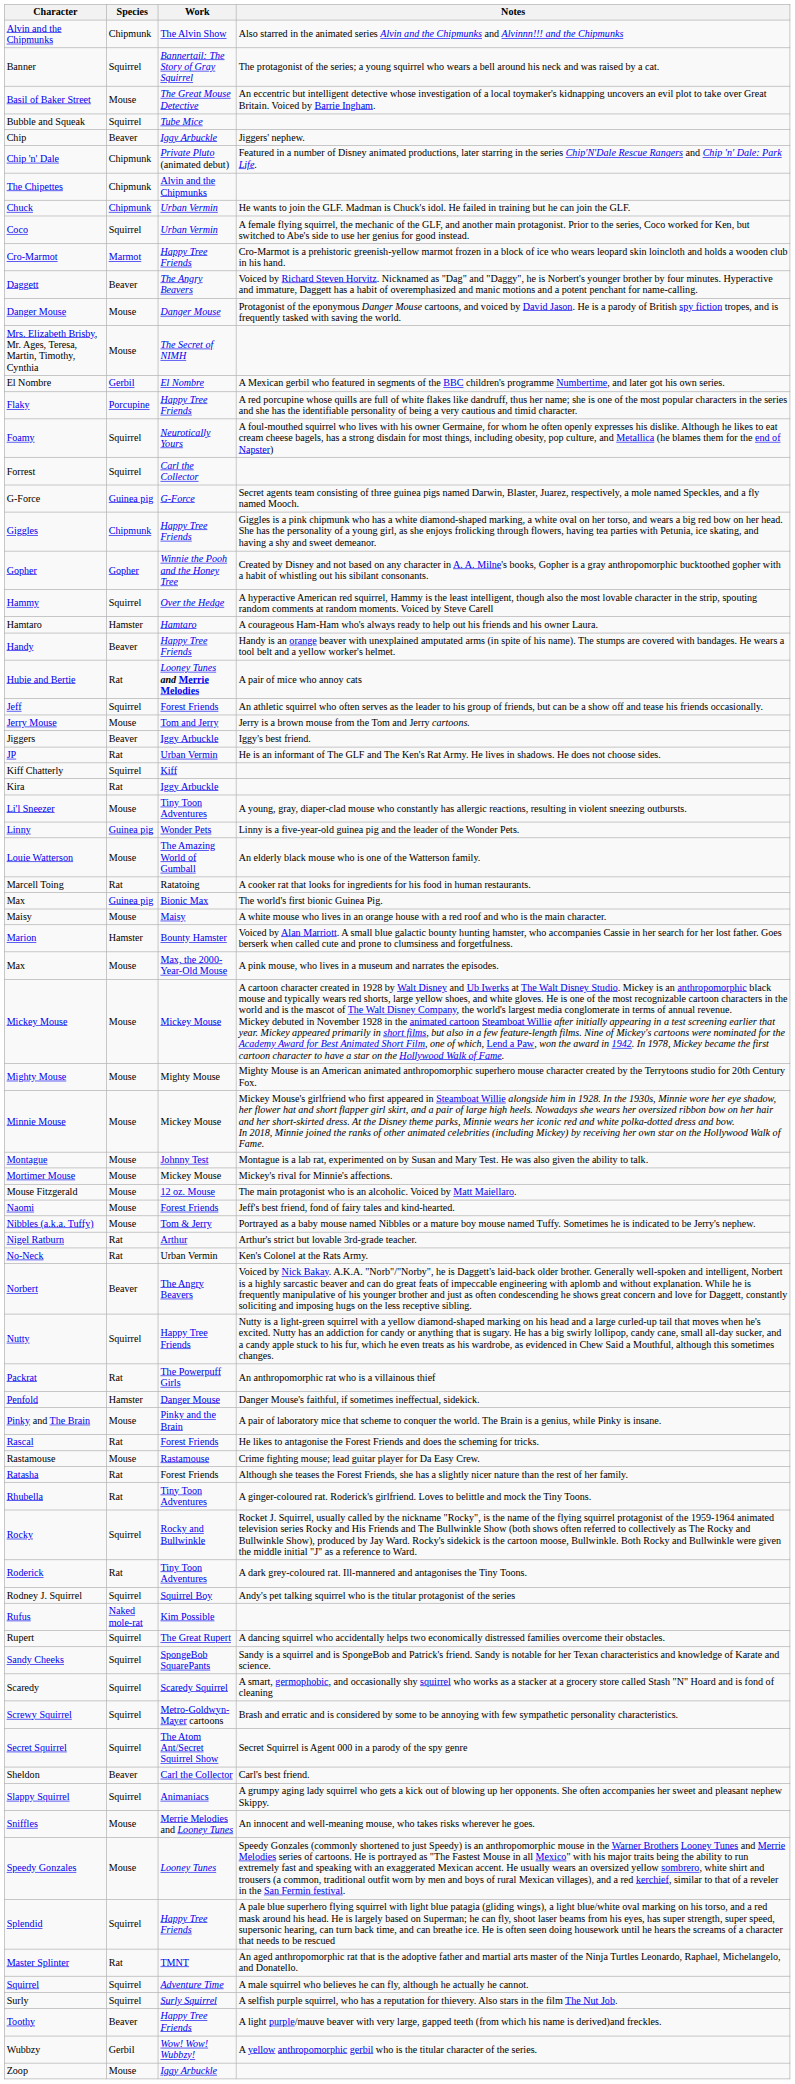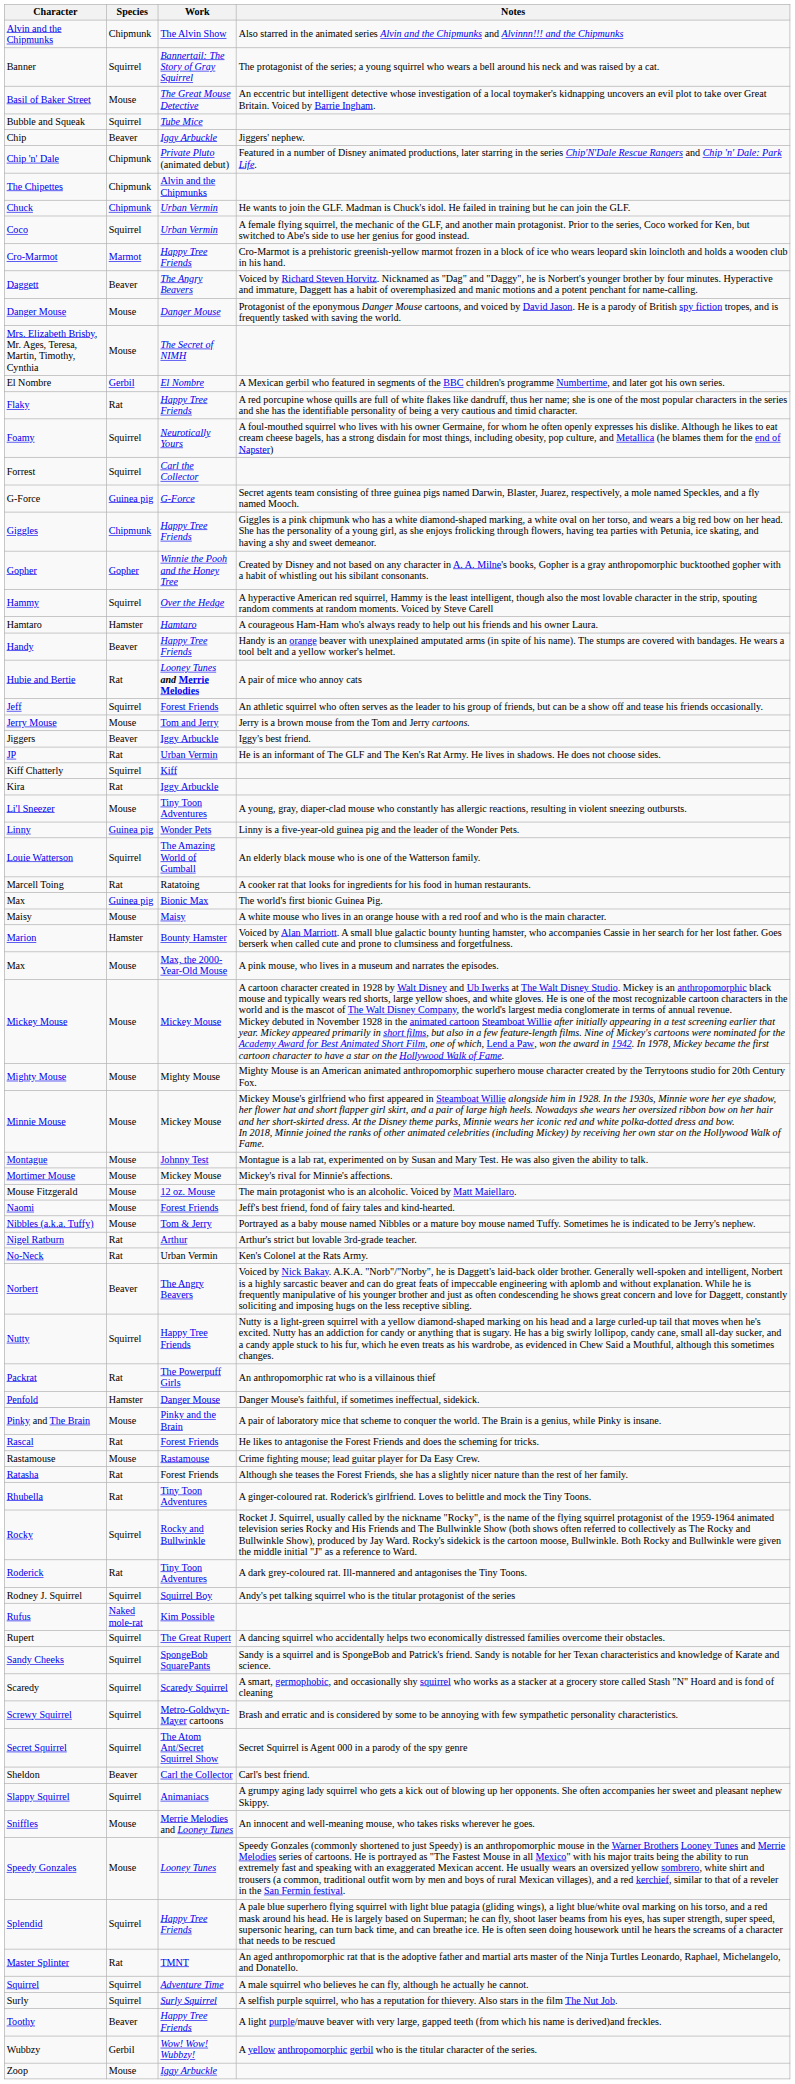Flaky | Species: Porcupine -> Rat
Louie Watterson | Species: Mouse -> Squirrel
